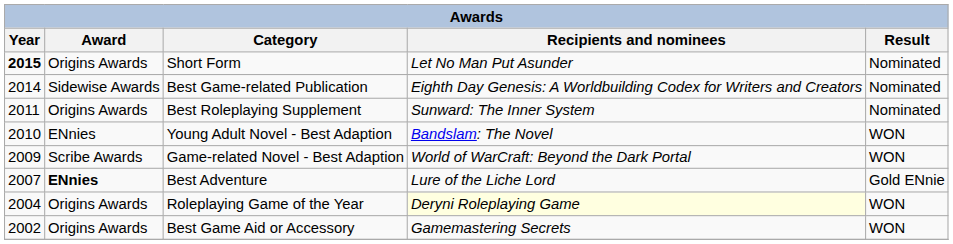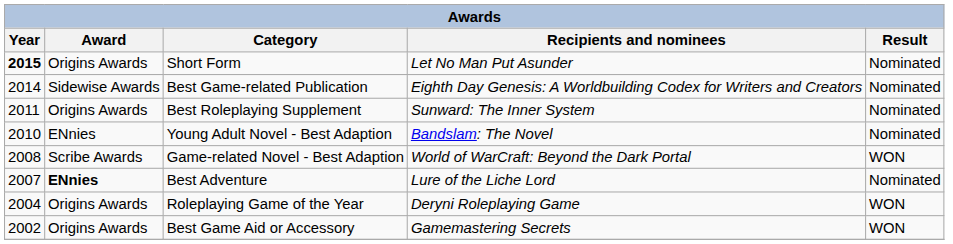Young Adult Novel - Best Adaption | Result: WON -> Nominated
Game-related Novel - Best Adaption | Year: 2009 -> 2008
Best Adventure | Result: Gold ENnie -> Nominated
Roleplaying Game of the Year | Recipients and nominees: lightyellow background -> no background
